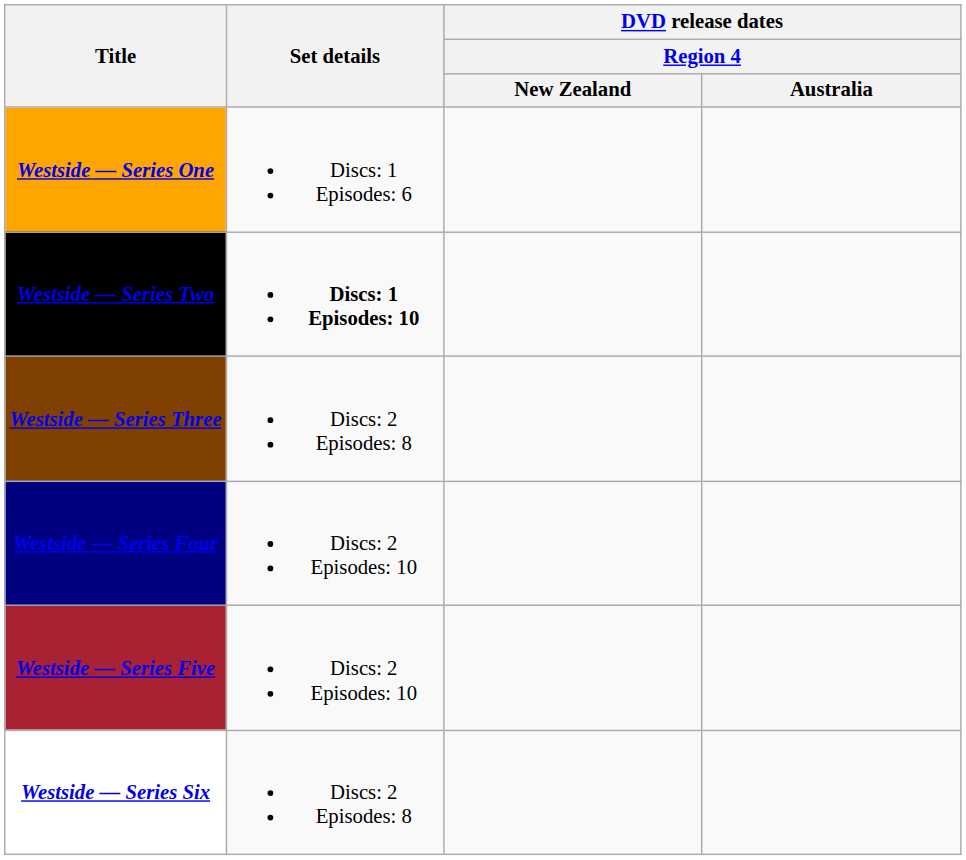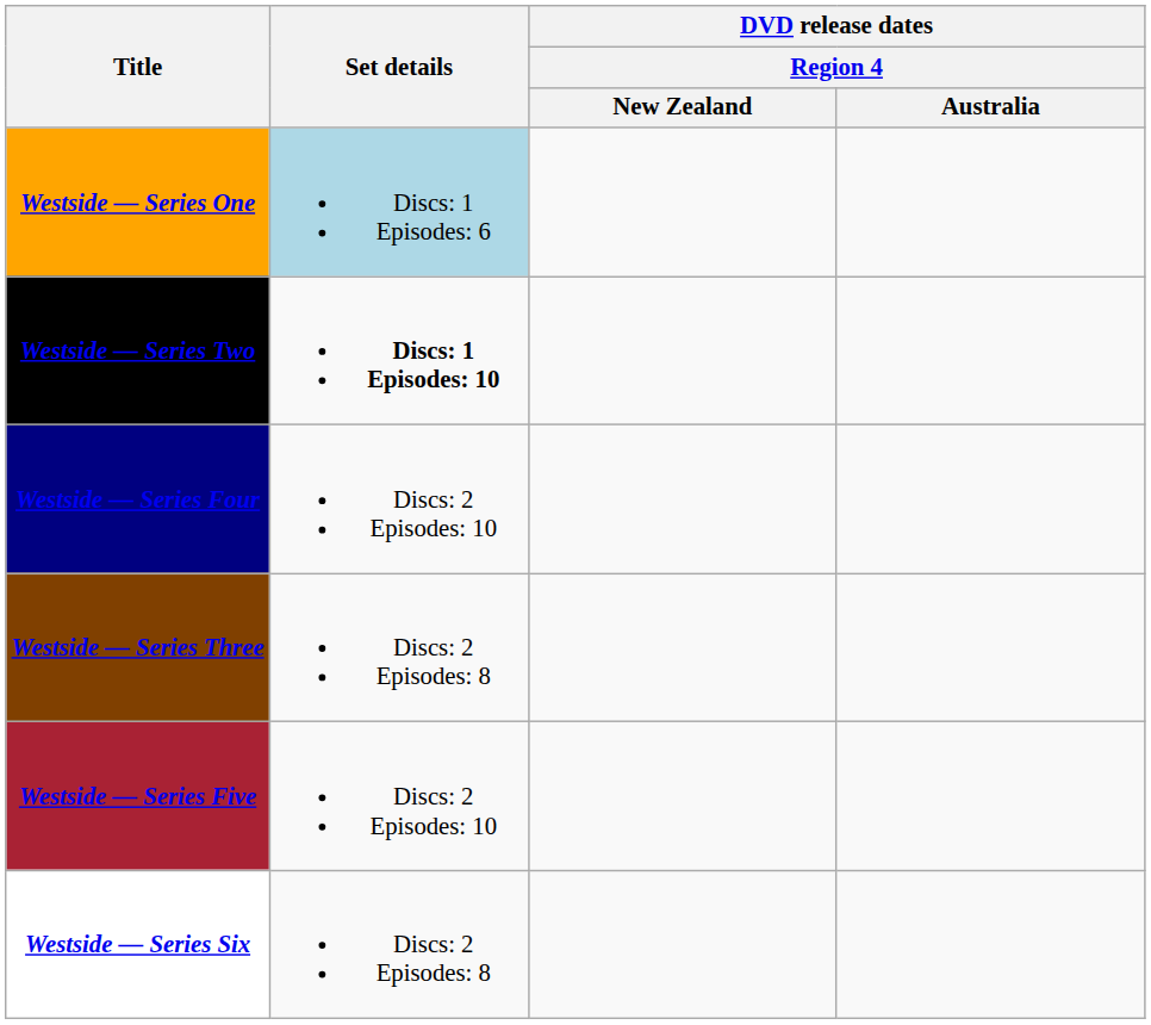Westside — Series One | Set details: no background -> lightblue background
rows swapped: Westside — Series Three <-> Westside — Series Four
